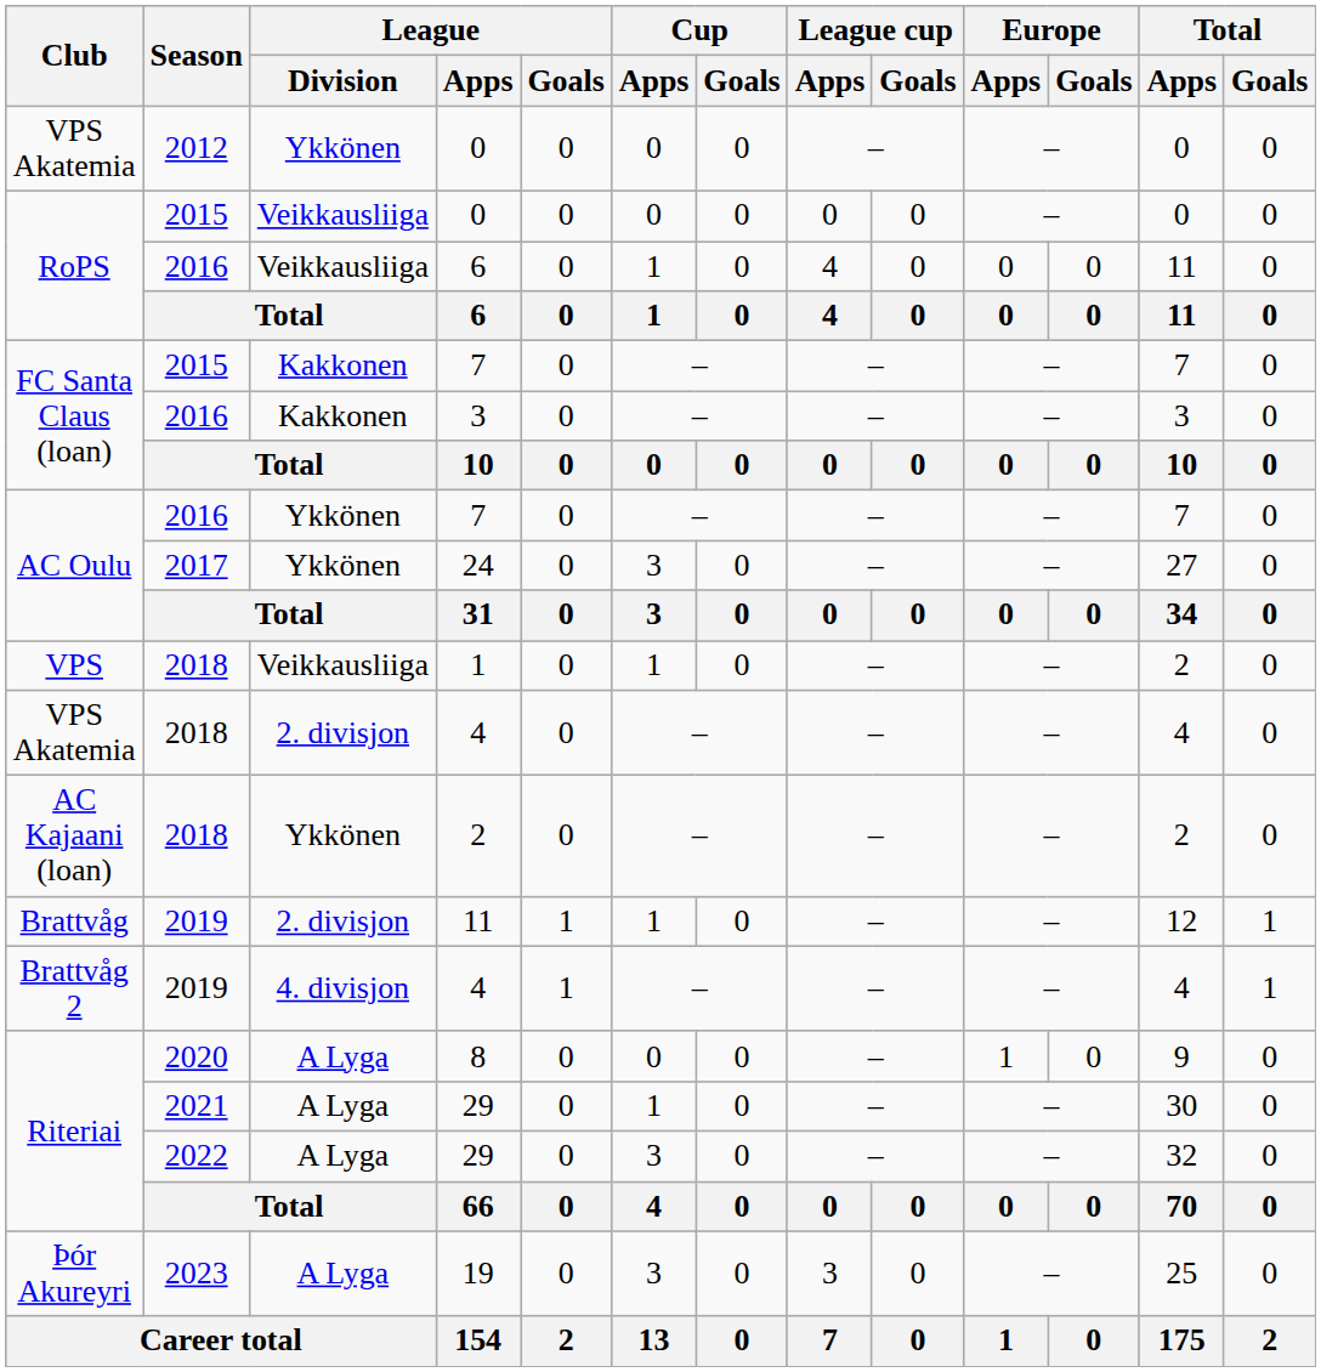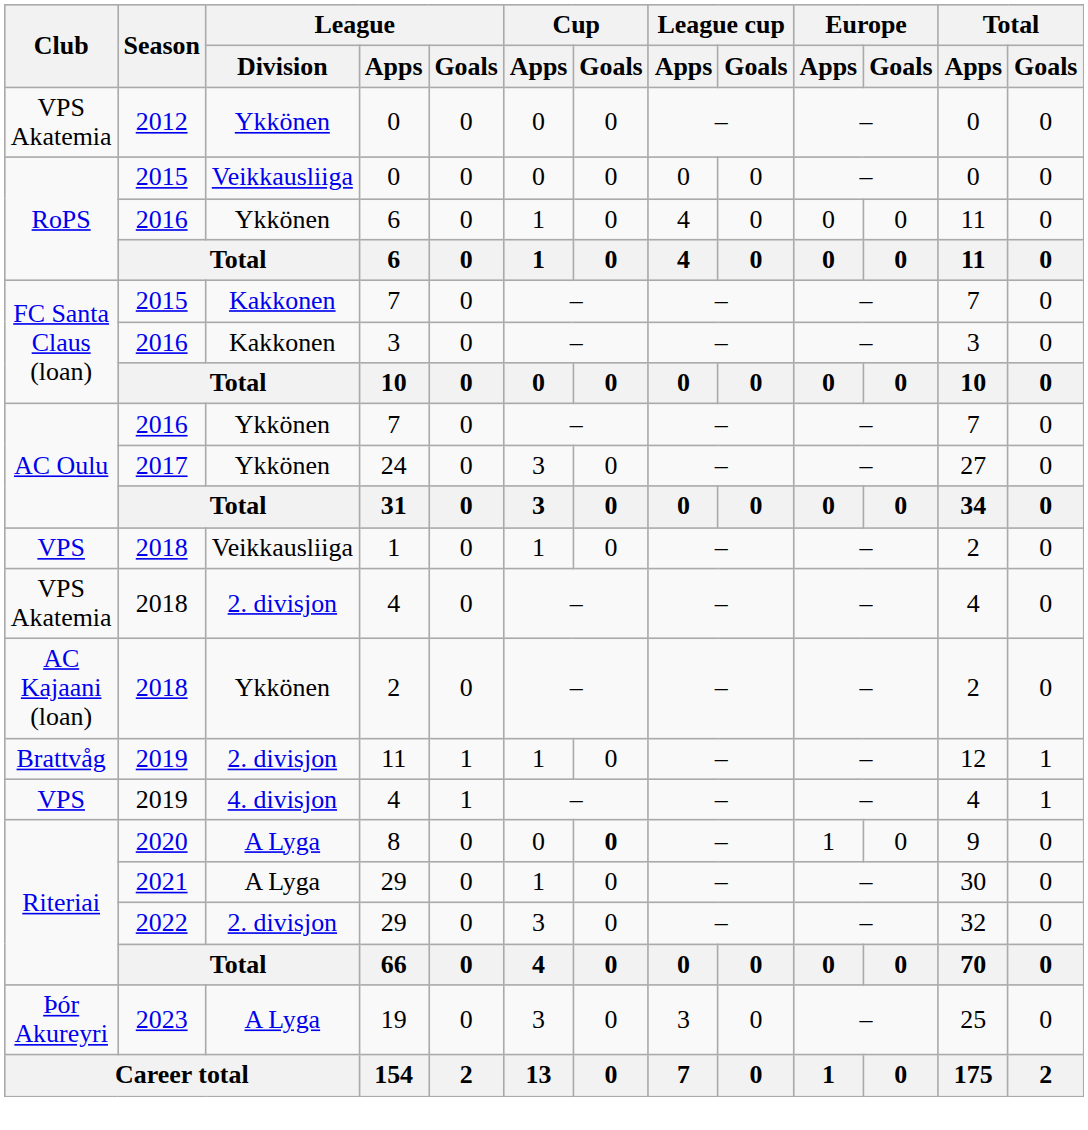2016 / 6 | League / Division: Veikkausliiga -> Ykkönen
2019 / 4 | Club: Brattvåg 2 -> VPS
8 | Cup / Goals: normal -> bold
2022 / 29 | League / Division: A Lyga -> 2. divisjon
